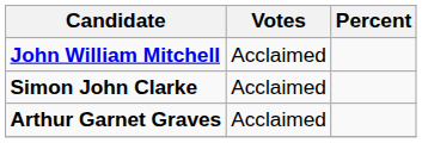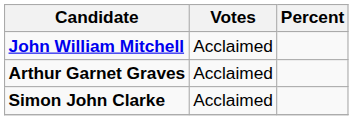rows swapped: Simon John Clarke <-> Arthur Garnet Graves
